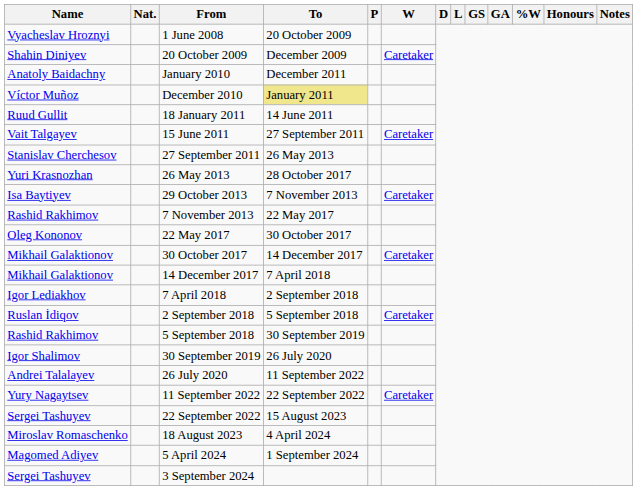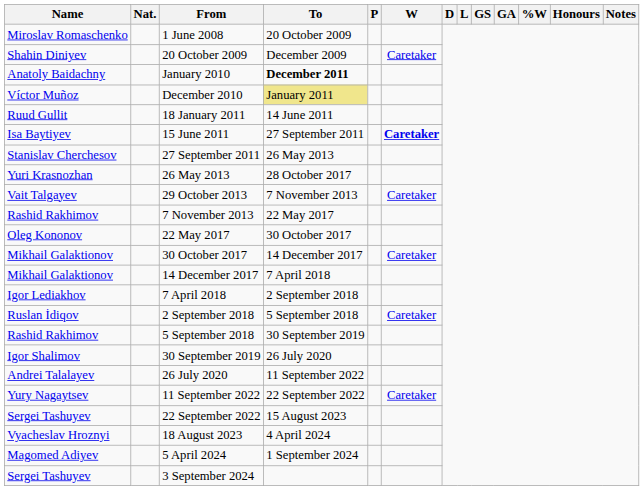1 June 2008 | Name: Vyacheslav Hroznyi -> Miroslav Romaschenko
January 2010 | To: normal -> bold
15 June 2011 | Name: Vait Talgayev -> Isa Baytiyev
15 June 2011 | W: normal -> bold
29 October 2013 | Name: Isa Baytiyev -> Vait Talgayev
18 August 2023 | Name: Miroslav Romaschenko -> Vyacheslav Hroznyi
